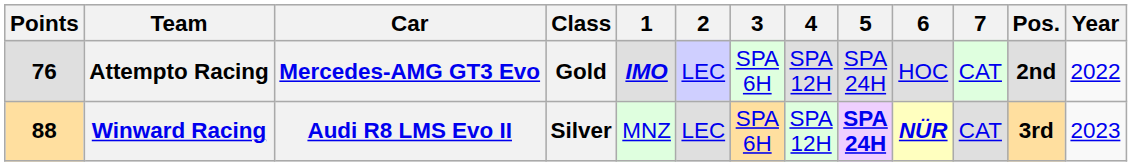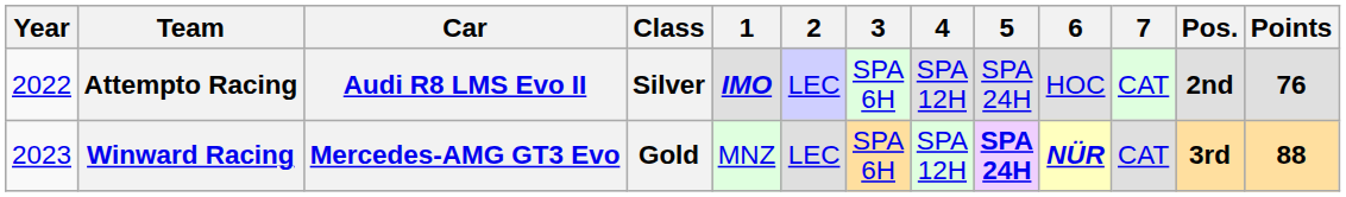columns swapped: Year <-> Points
Attempto Racing | Car: Mercedes-AMG GT3 Evo -> Audi R8 LMS Evo II
Attempto Racing | Class: Gold -> Silver
Winward Racing | Car: Audi R8 LMS Evo II -> Mercedes-AMG GT3 Evo
Winward Racing | Class: Silver -> Gold
